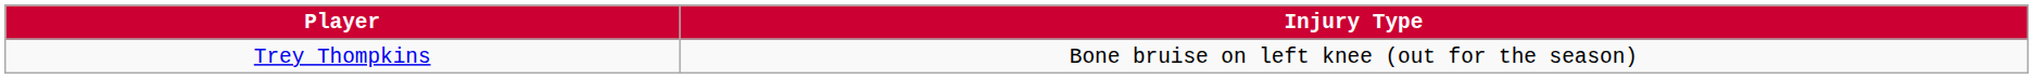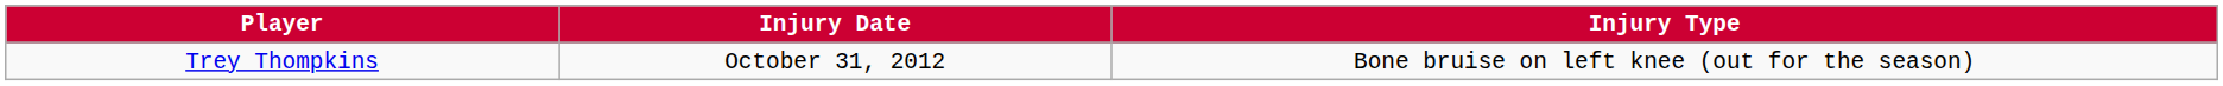+ column: Injury Date | October 31, 2012
